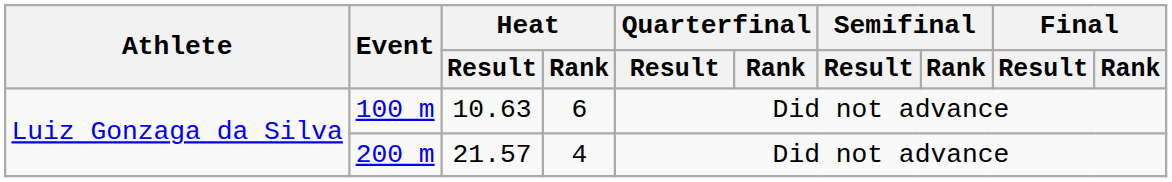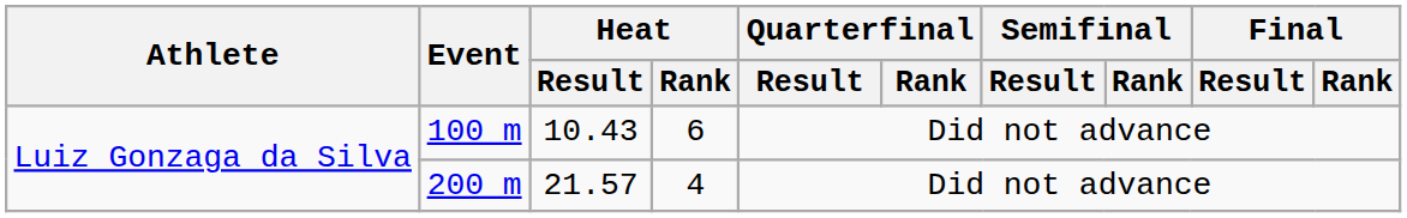100 m | Heat / Result: 10.63 -> 10.43
